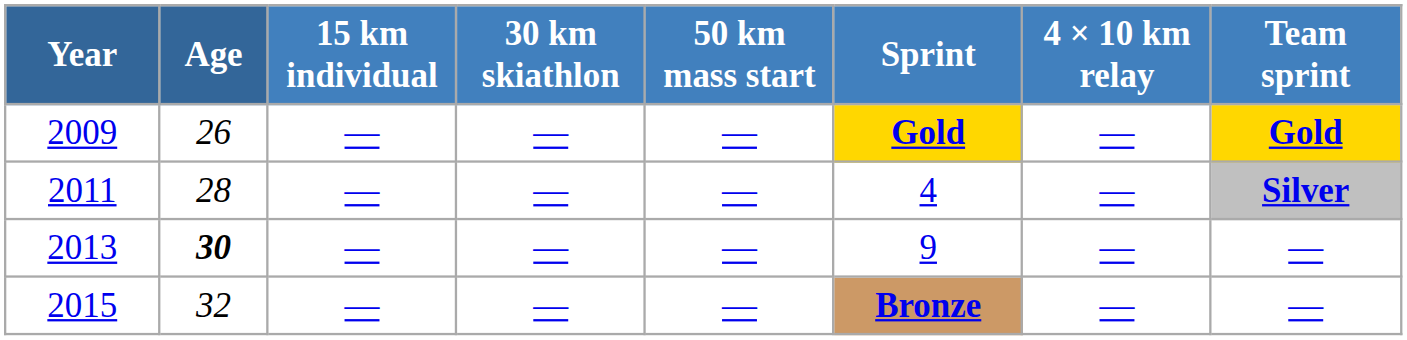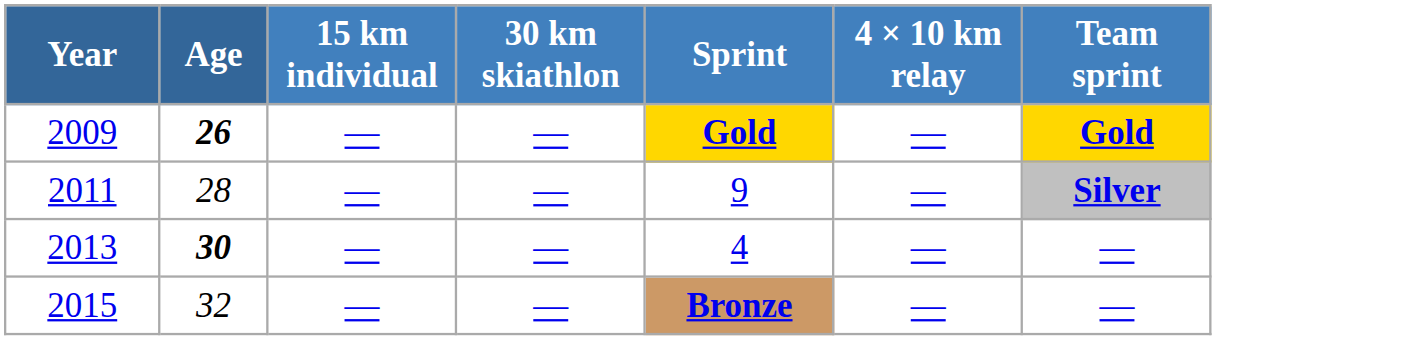- column: 50 km mass start | — | — | — | —
2009 | Age: normal -> bold
2011 | Sprint: 4 -> 9
2013 | Sprint: 9 -> 4
